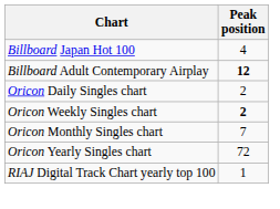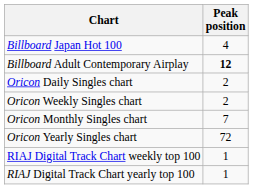Oricon Weekly Singles chart | Peak position: bold -> normal
+ row: RIAJ Digital Track Chart weekly top 100 | 1
